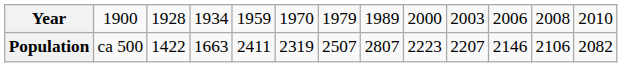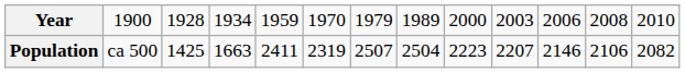Population | column 3: 1422 -> 1425
Population | column 8: 2807 -> 2504
